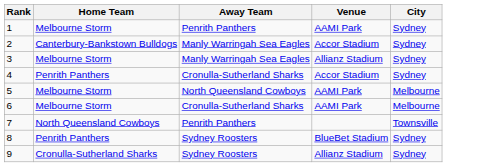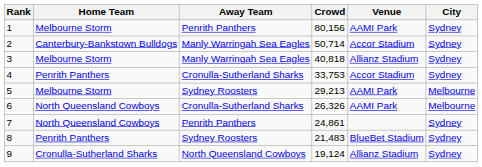+ column: Crowd | 80,156 | 50,714 | 40,818 | 33,753 | 29,213 | 26,326 | 24,861 | 21,483 | 19,124
5 | Away Team: North Queensland Cowboys -> Sydney Roosters
6 | Home Team: Melbourne Storm -> North Queensland Cowboys
7 | City: Townsville -> Sydney
9 | Away Team: Sydney Roosters -> North Queensland Cowboys
